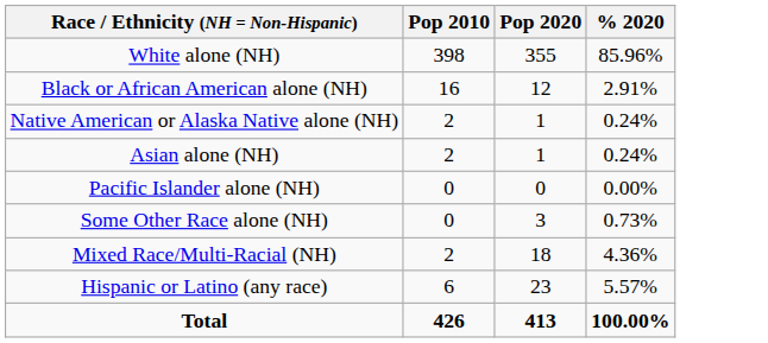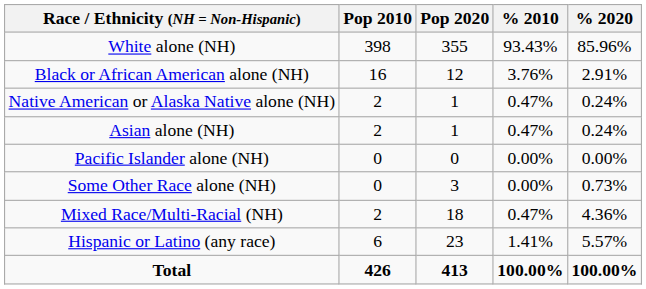+ column: % 2010 | 93.43% | 3.76% | 0.47% | 0.47% | 0.00% | 0.00% | 0.47% | 1.41% | 100.00%
